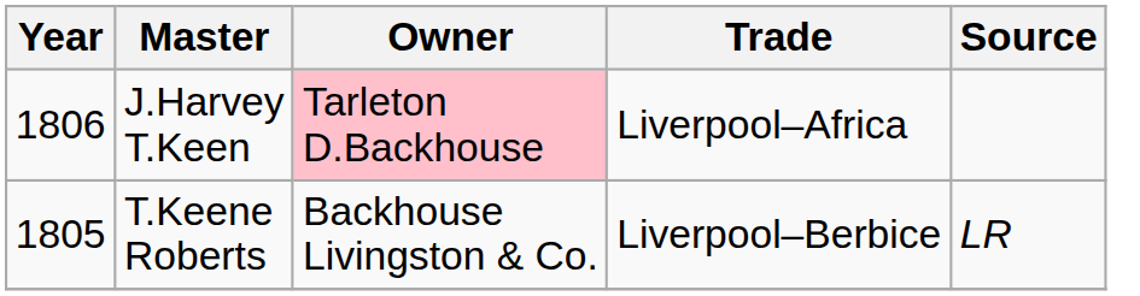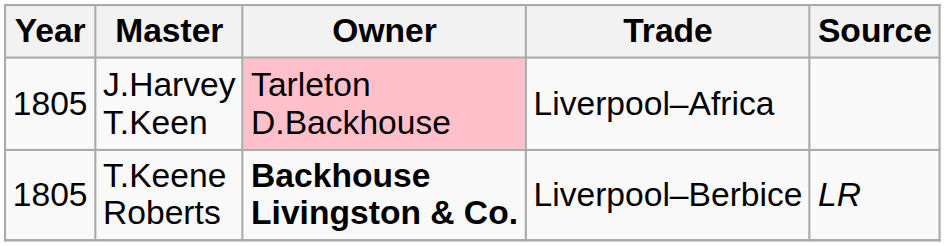J.Harvey T.Keen | Year: 1806 -> 1805
T.Keene Roberts | Owner: normal -> bold
